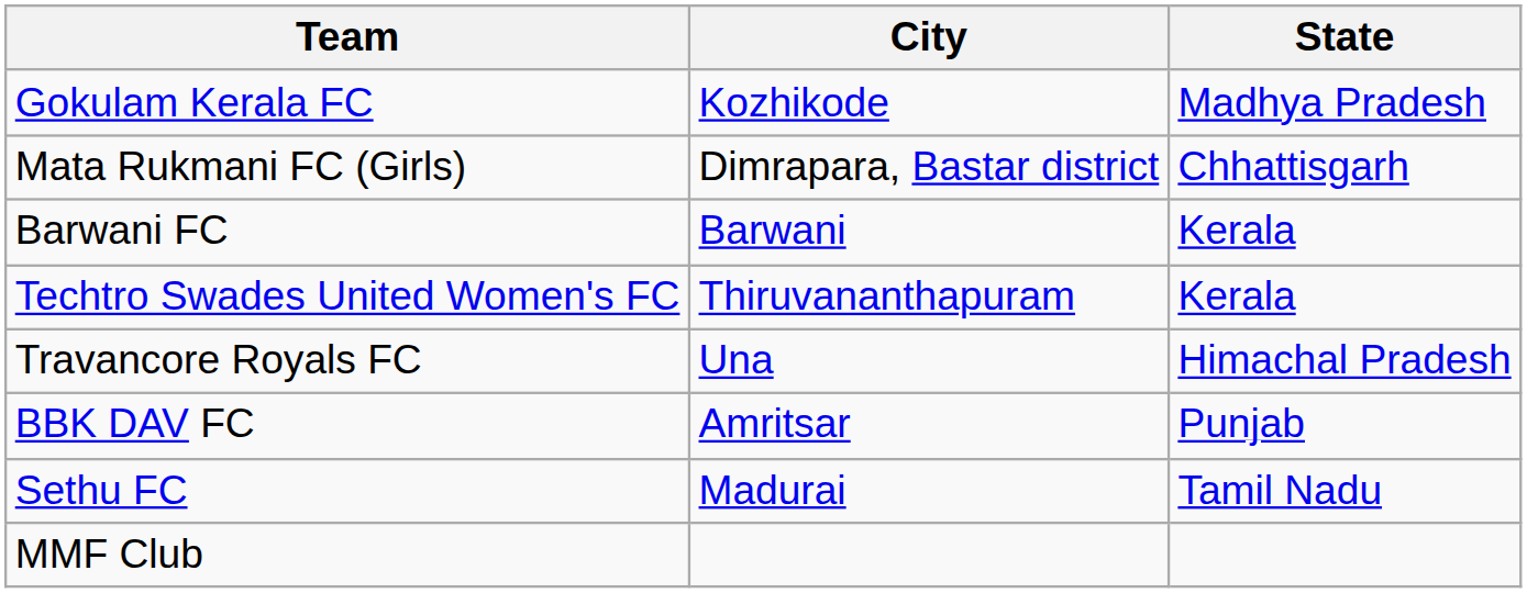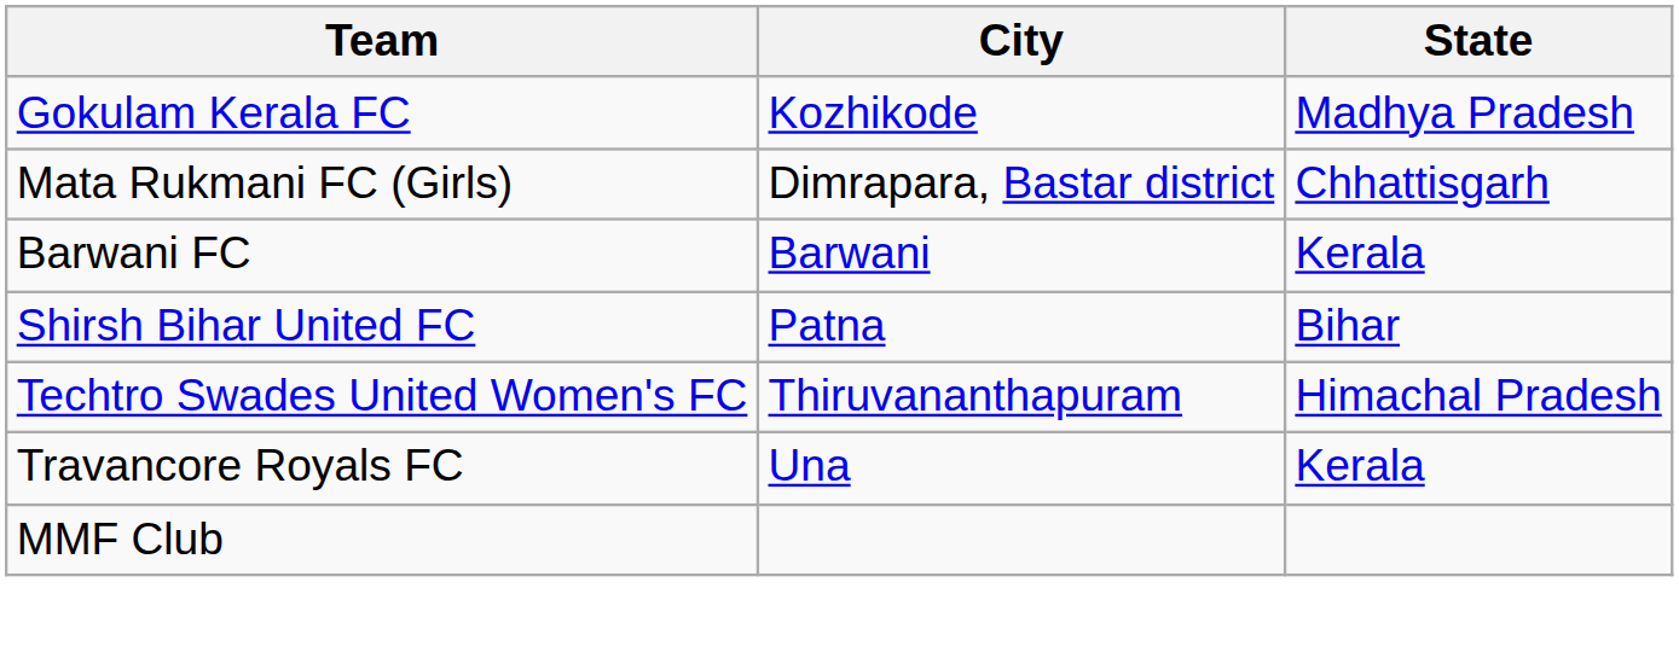+ row: Shirsh Bihar United FC | Patna | Bihar
Techtro Swades United Women's FC | State: Kerala -> Himachal Pradesh
Travancore Royals FC | State: Himachal Pradesh -> Kerala
- row: BBK DAV FC | Amritsar | Punjab
- row: Sethu FC | Madurai | Tamil Nadu
